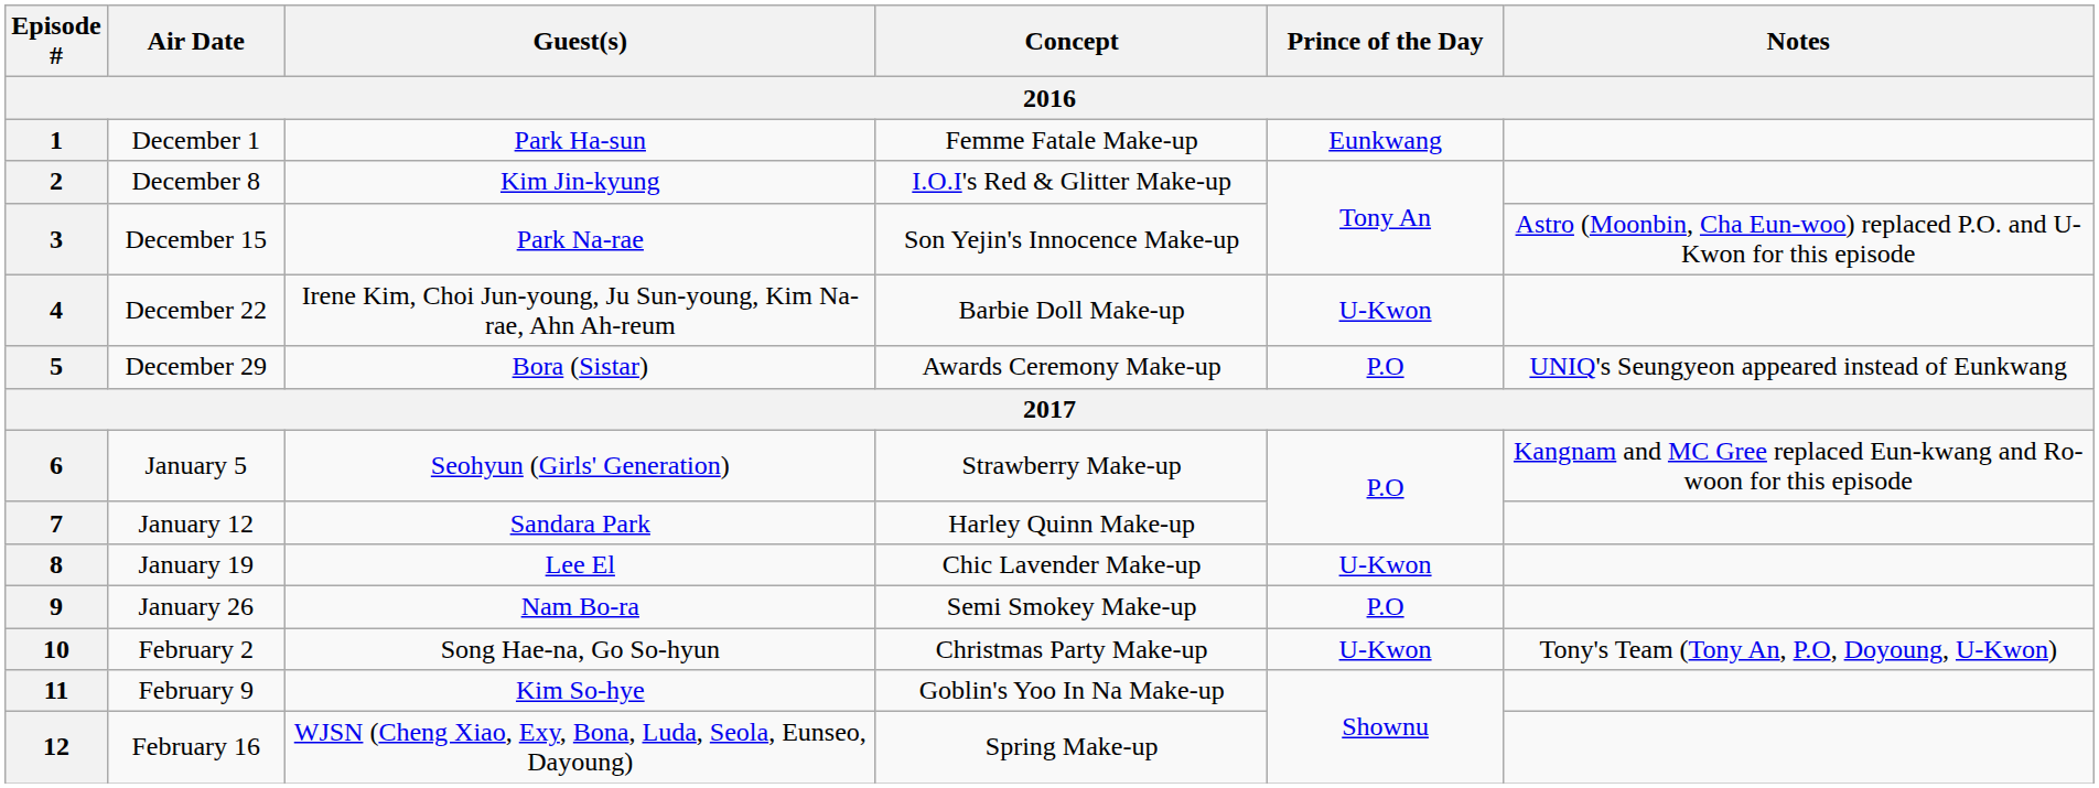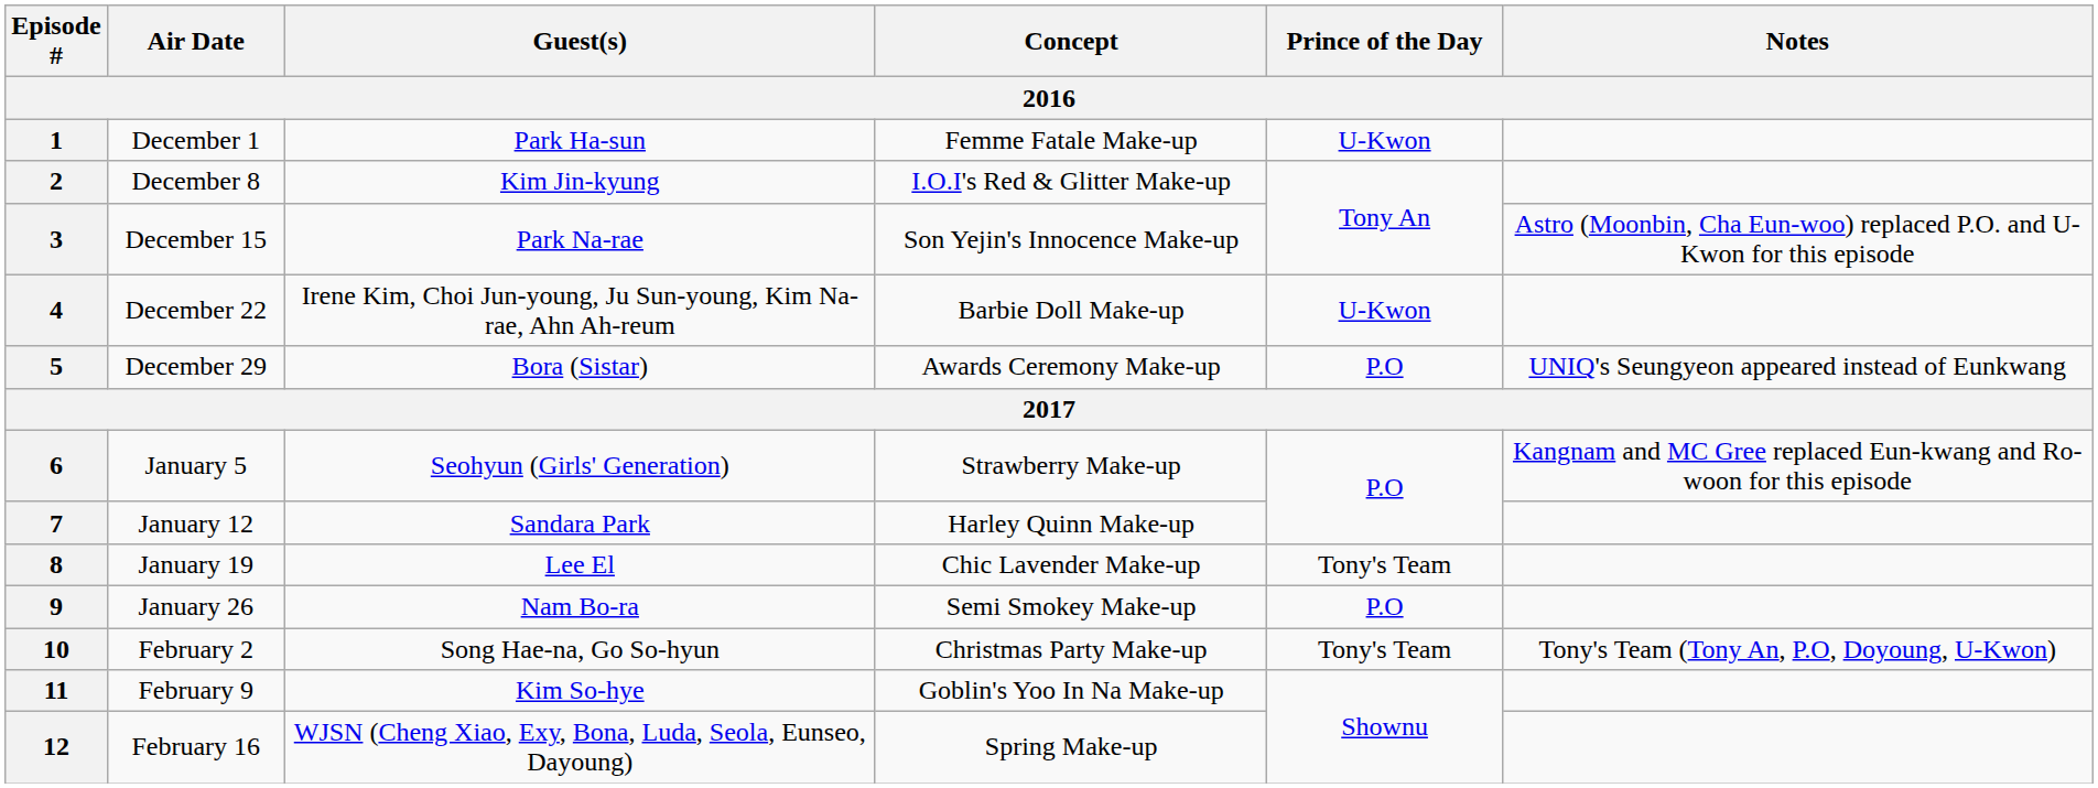1 | Prince of the Day: Eunkwang -> U-Kwon
8 | Prince of the Day: U-Kwon -> Tony's Team
10 | Prince of the Day: U-Kwon -> Tony's Team
